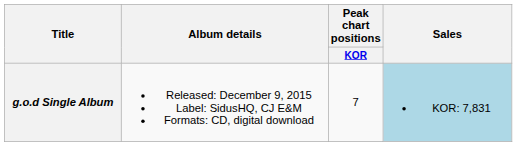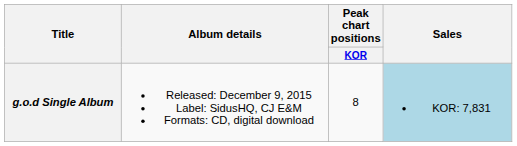g.o.d Single Album | Peak chart positions / KOR: 7 -> 8
